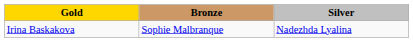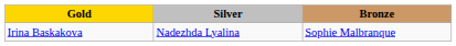columns swapped: Silver <-> Bronze
